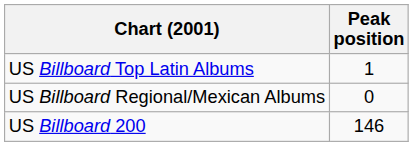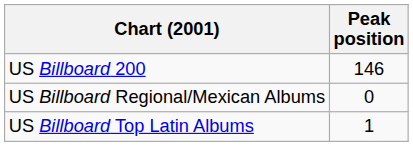rows swapped: US Billboard Top Latin Albums <-> US Billboard 200
